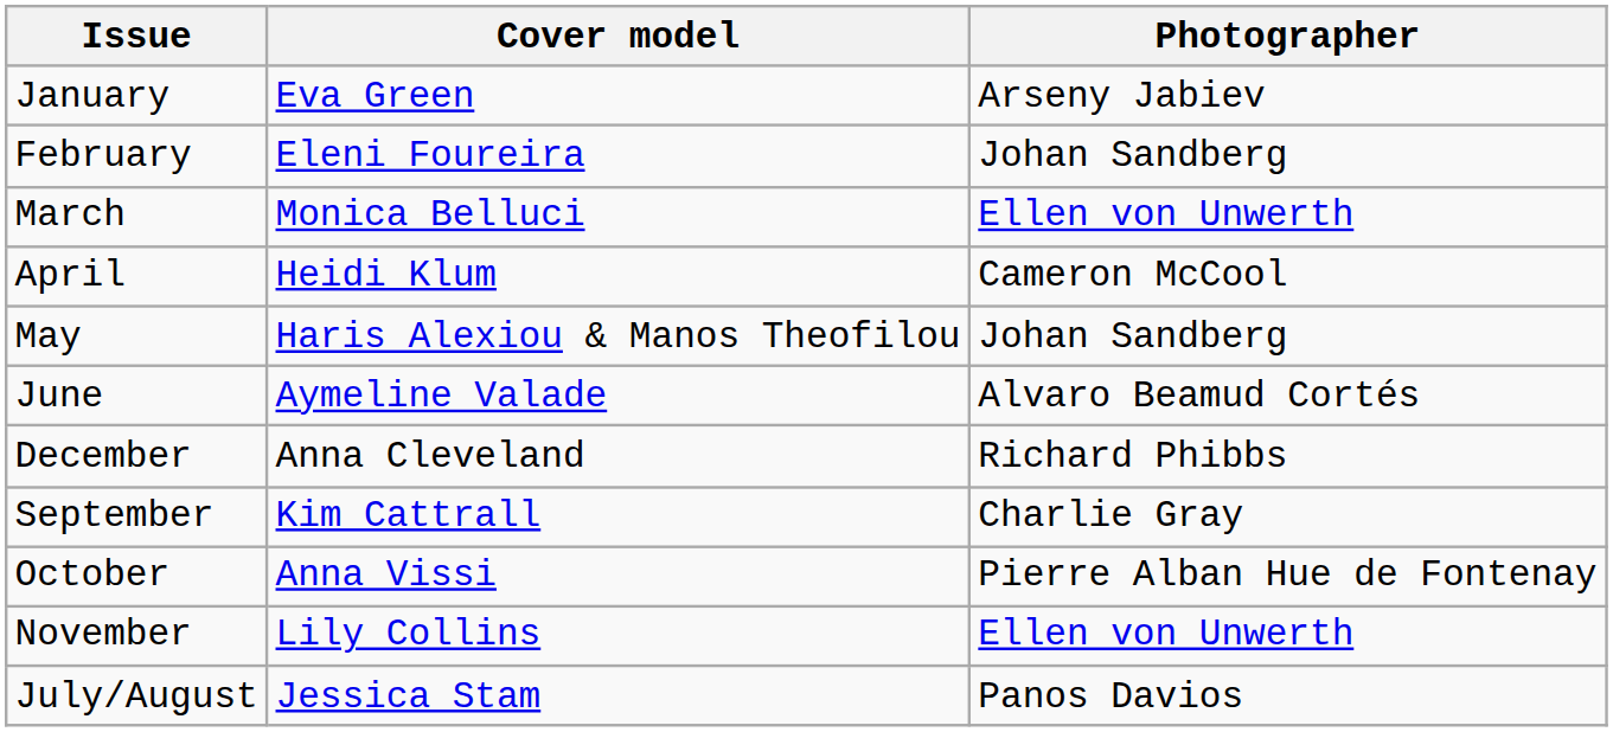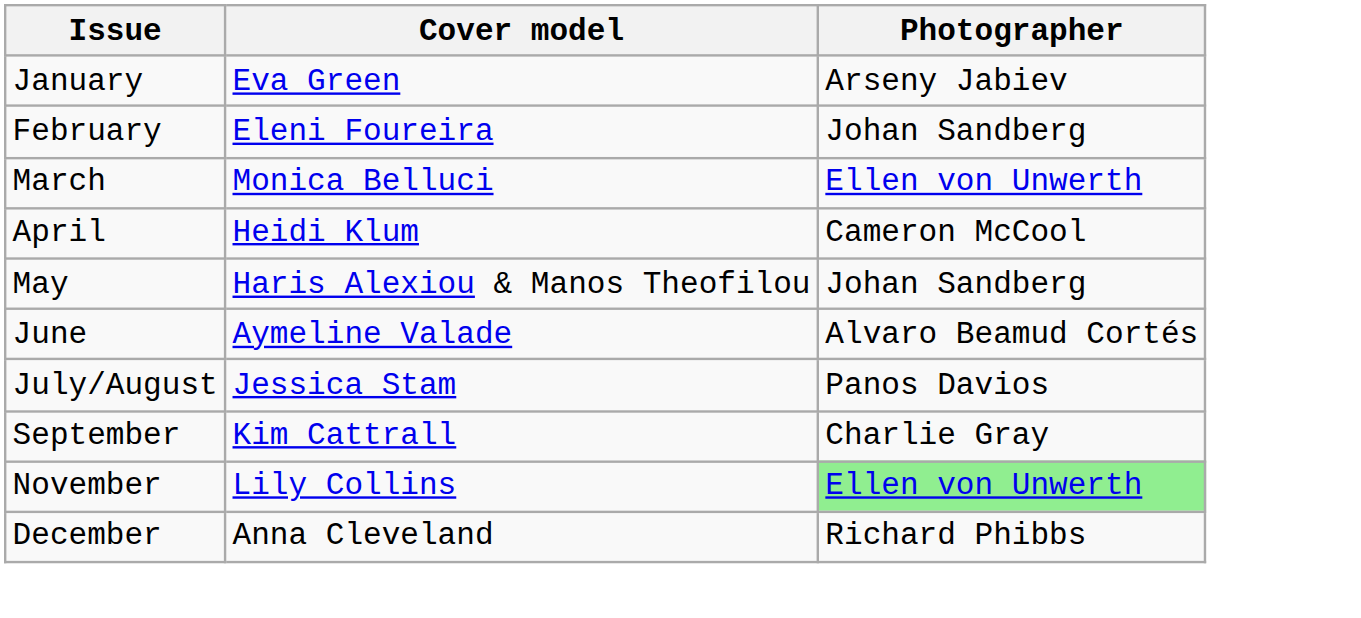rows swapped: July/August <-> December
- row: October | Anna Vissi | Pierre Alban Hue de Fontenay
November | Photographer: no background -> lightgreen background
